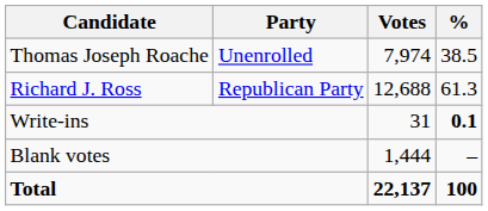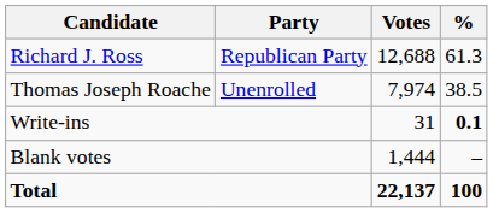rows swapped: Richard J. Ross <-> Thomas Joseph Roache
